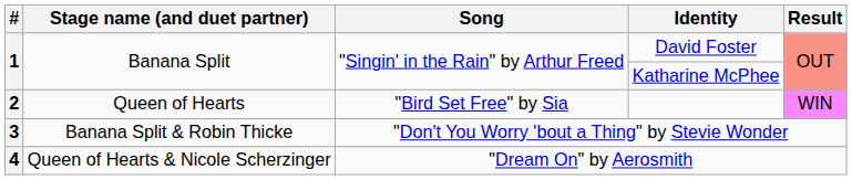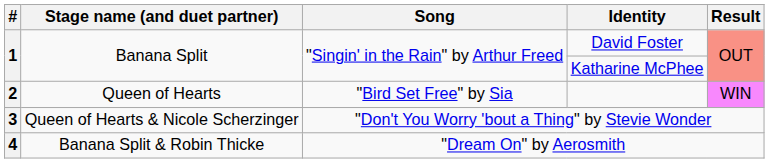"Don't You Worry 'bout a Thing" by Stevie Wonder | Stage name (and duet partner): Banana Split & Robin Thicke -> Queen of Hearts & Nicole Scherzinger
"Dream On" by Aerosmith | Stage name (and duet partner): Queen of Hearts & Nicole Scherzinger -> Banana Split & Robin Thicke
